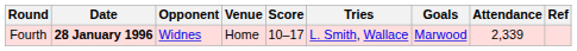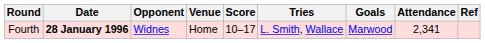Fourth | Attendance: 2,339 -> 2,341
